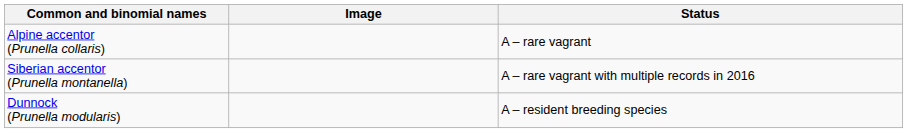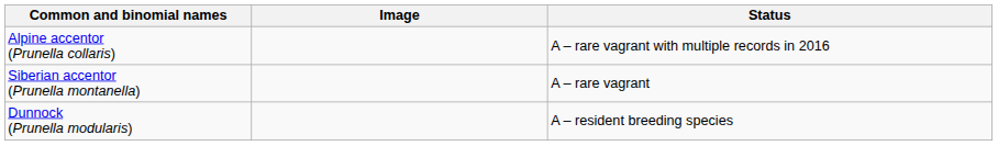Alpine accentor (Prunella collaris) | Status: A – rare vagrant -> A – rare vagrant with multiple records in 2016
Siberian accentor (Prunella montanella) | Status: A – rare vagrant with multiple records in 2016 -> A – rare vagrant
